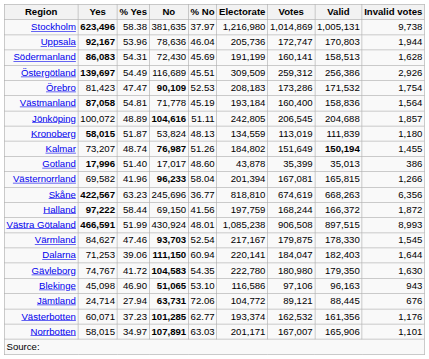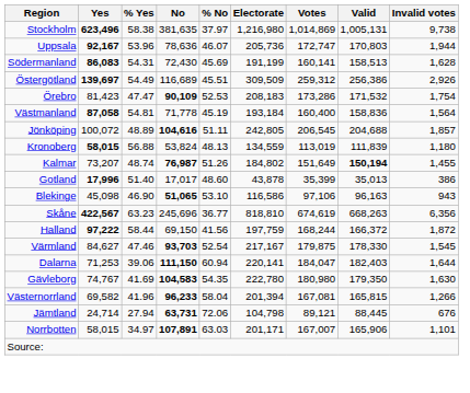Uppsala | % No: 46.04 -> 46.07
Kronoberg | % Yes: 51.87 -> 56.88
rows swapped: Blekinge <-> Västernorrland
- row: Västra Götaland | 466,591 | 51.99 | 430,924 | 48.01 | 1,085,238 | 906,508 | 897,515 | 8,993
Gävleborg | % Yes: 41.72 -> 41.69
Jämtland | Electorate: 104,772 -> 104,798
- row: Västerbotten | 60,071 | 37.23 | 101,285 | 62.77 | 193,374 | 162,532 | 161,356 | 1,176
